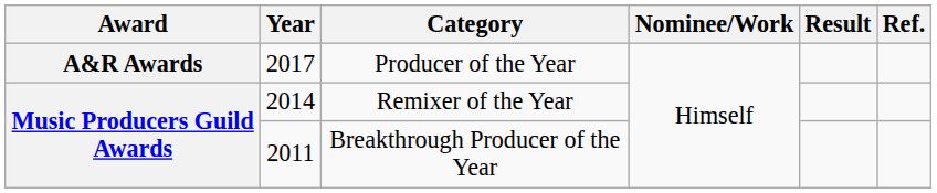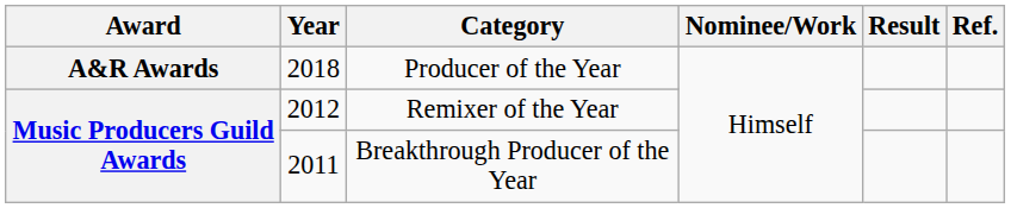Producer of the Year | Year: 2017 -> 2018
Remixer of the Year | Year: 2014 -> 2012
